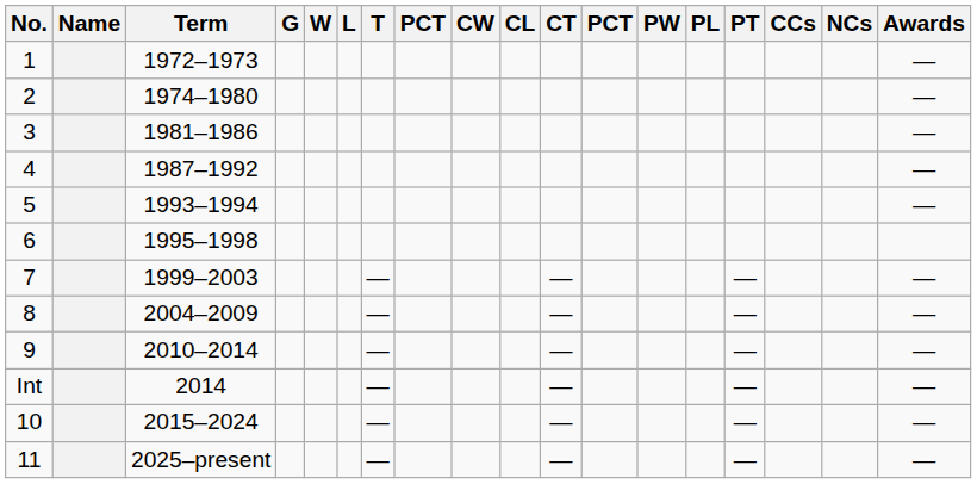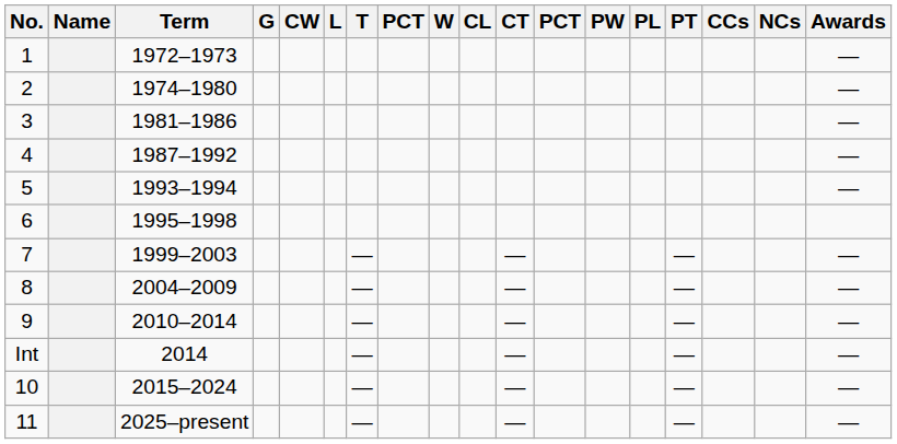columns swapped: W <-> CW
